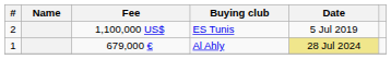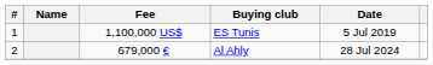1,100,000 US$ | #: 2 -> 1
679,000 € | #: 1 -> 2
679,000 € | Date: khaki background -> no background
